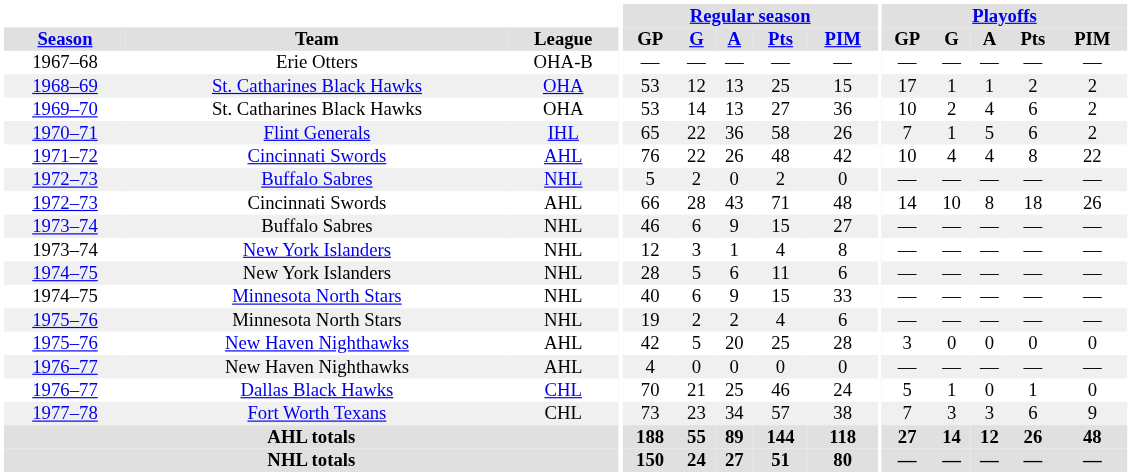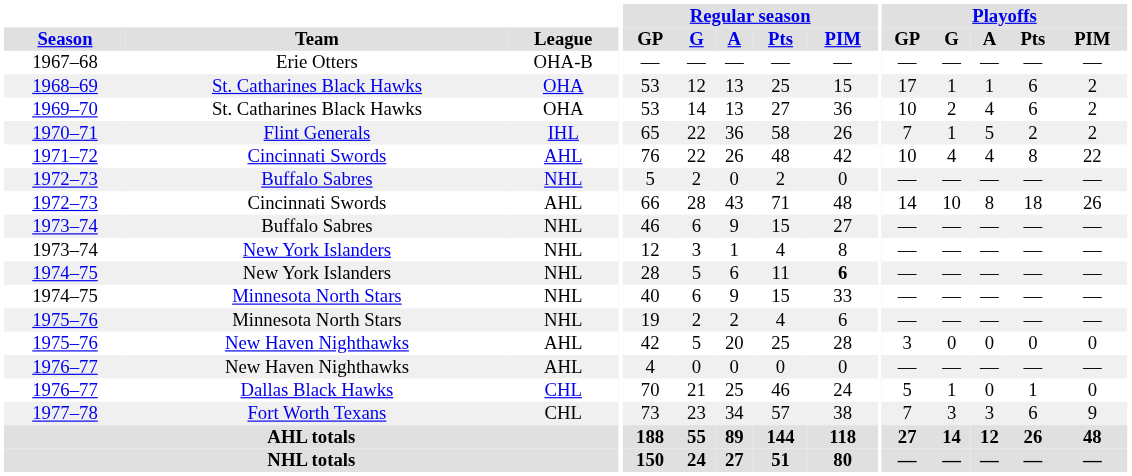1968–69 | Playoffs / Pts: 2 -> 6
1970–71 | Playoffs / Pts: 6 -> 2
1974–75 / New York Islanders | Regular season / PIM: normal -> bold
